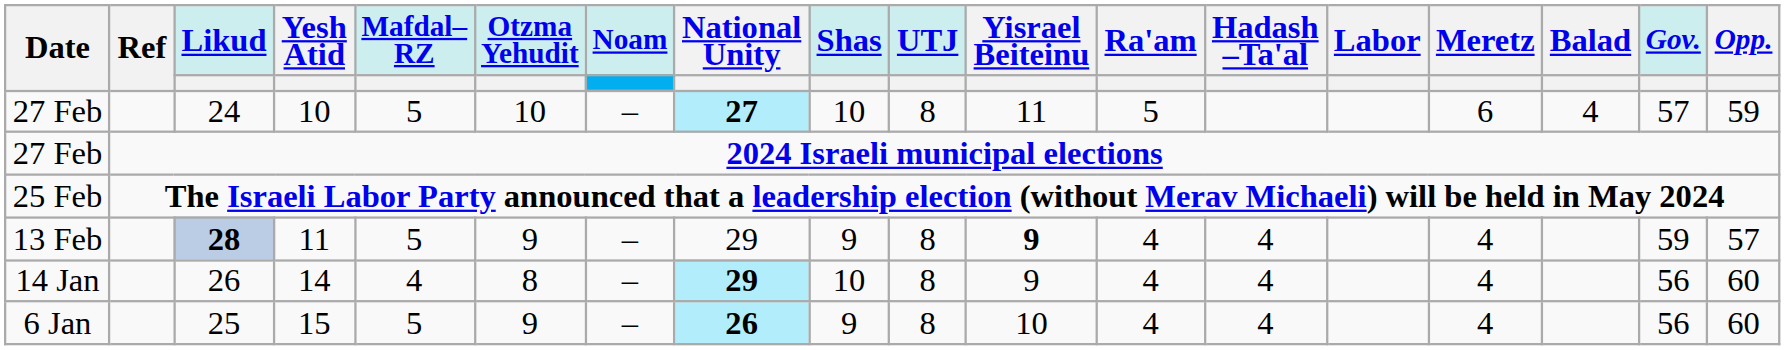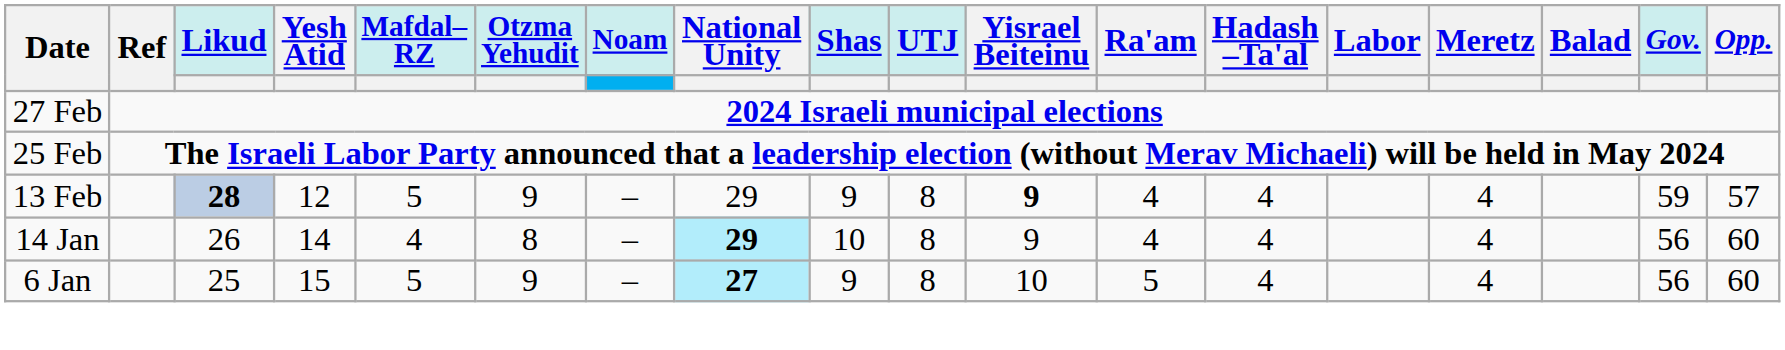- row: 27 Feb | 24 | 10 | 5 | 10 | – | 27 | 10 | 8 | 11 | 5 | 6 | 4 | 57 | 59
28 | Yesh Atid: 11 -> 12
25 | National Unity: 26 -> 27
25 | Ra'am: 4 -> 5
